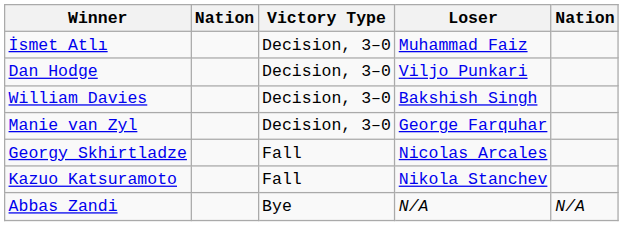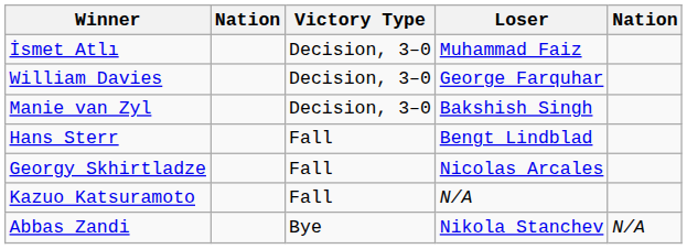- row: Dan Hodge | Decision, 3–0 | Viljo Punkari
William Davies | Loser: Bakshish Singh -> George Farquhar
Manie van Zyl | Loser: George Farquhar -> Bakshish Singh
+ row: Hans Sterr | Fall | Bengt Lindblad
Kazuo Katsuramoto | Loser: Nikola Stanchev -> N/A
Abbas Zandi | Loser: N/A -> Nikola Stanchev
